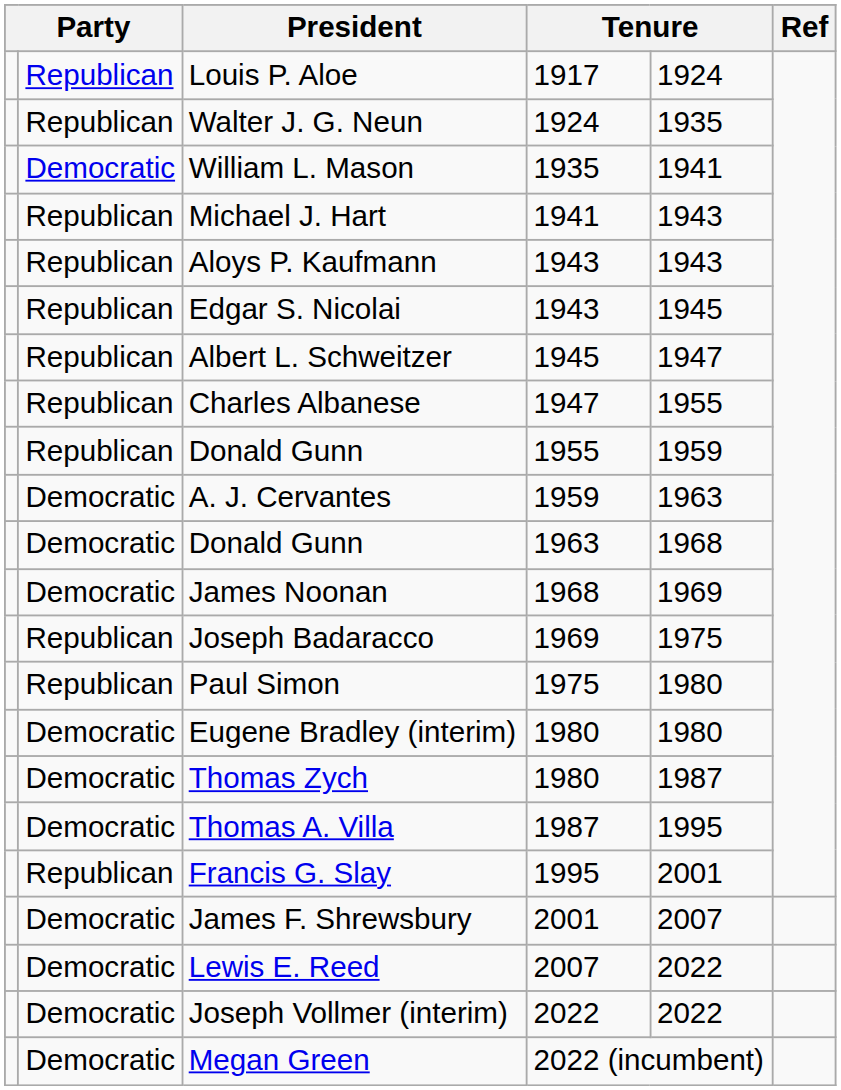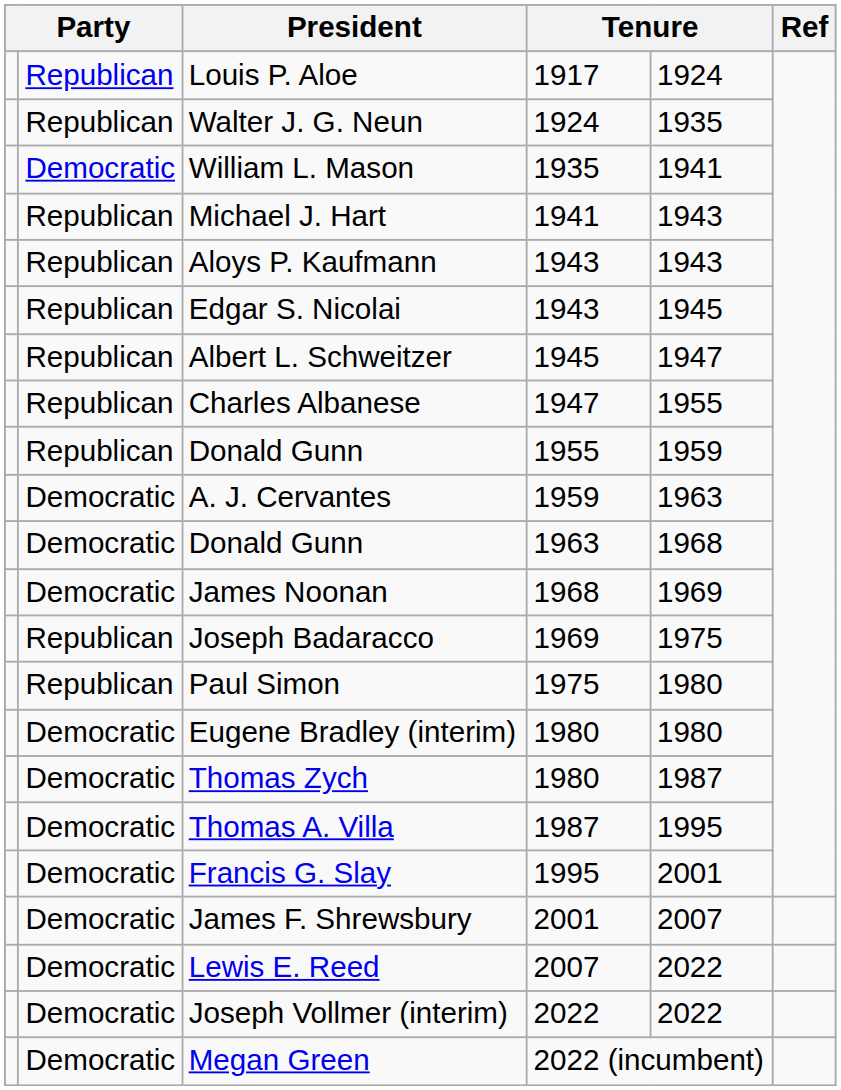Francis G. Slay | column 2: Republican -> Democratic
